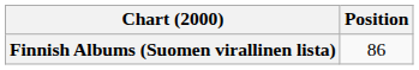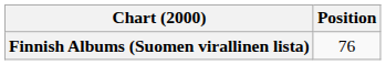Finnish Albums (Suomen virallinen lista) | Position: 86 -> 76
